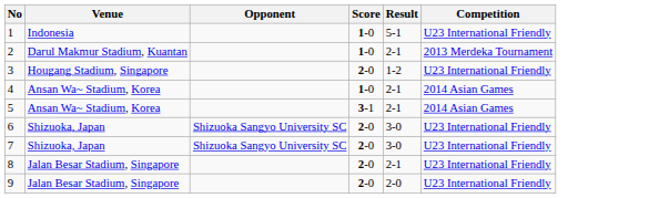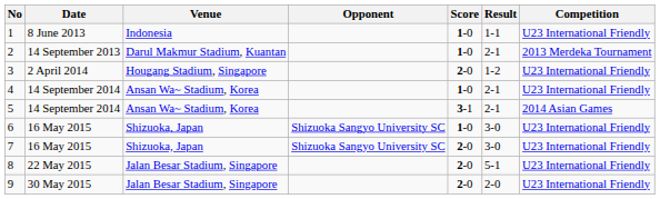+ column: Date | 8 June 2013 | 14 September 2013 | 2 April 2014 | 14 September 2014 | 14 September 2014 | 16 May 2015 | 16 May 2015 | 22 May 2015 | 30 May 2015
1 | Result: 5-1 -> 1-1
4 | Competition: 2014 Asian Games -> U23 International Friendly
6 | Score: 2-0 -> 1-0
8 | Result: 2-1 -> 5-1
